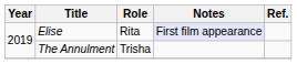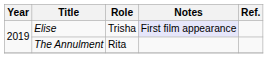Elise | Role: Rita -> Trisha
The Annulment | Role: Trisha -> Rita
